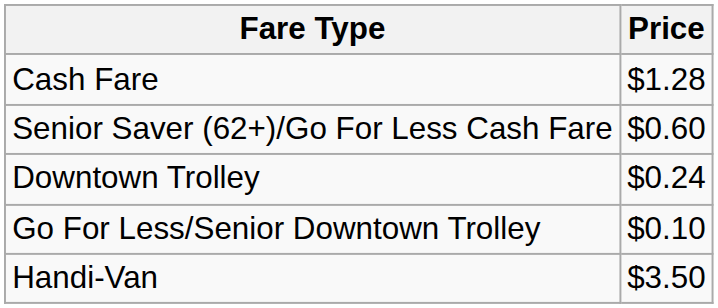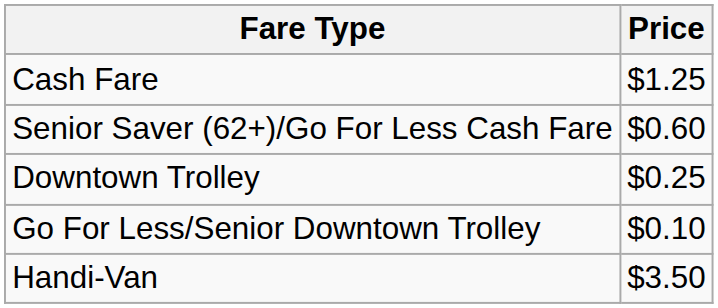Cash Fare | Price: $1.28 -> $1.25
Downtown Trolley | Price: $0.24 -> $0.25
